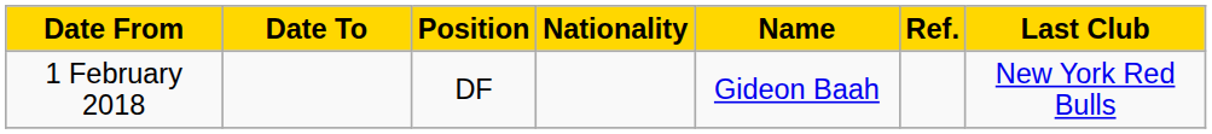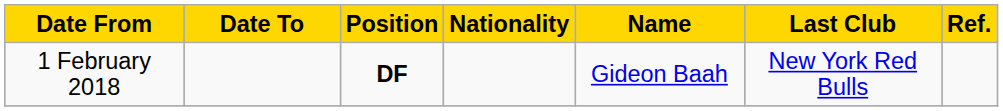columns swapped: Last Club <-> Ref.
1 February 2018 | Position: normal -> bold
